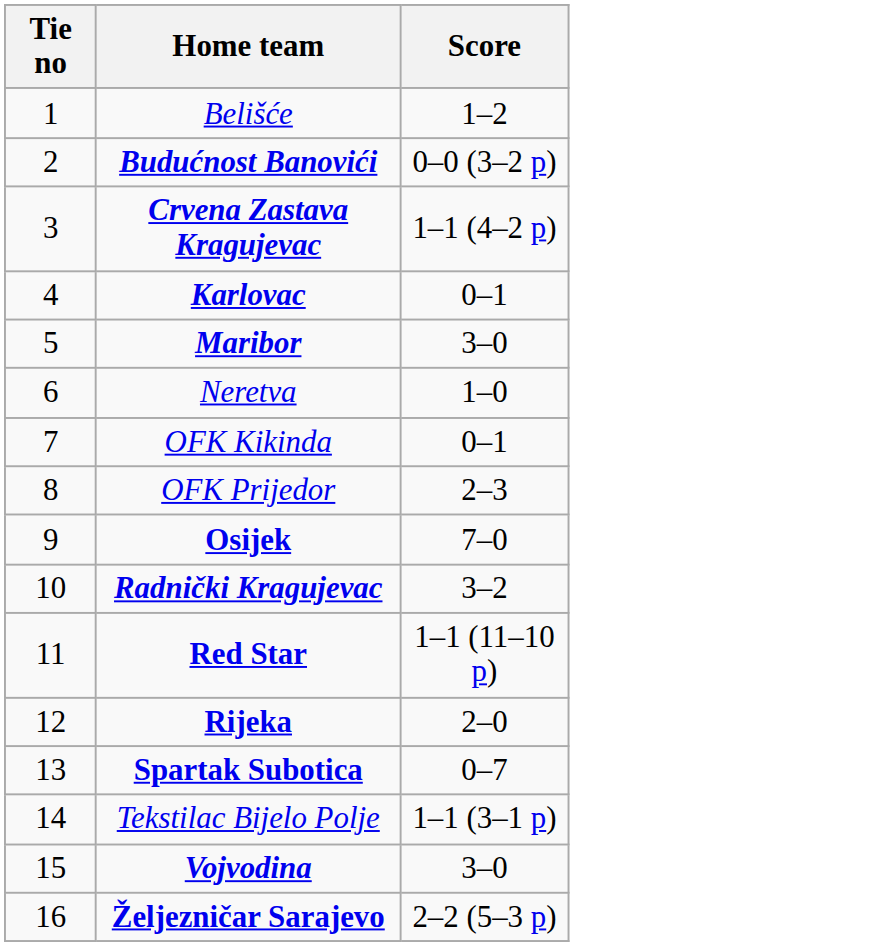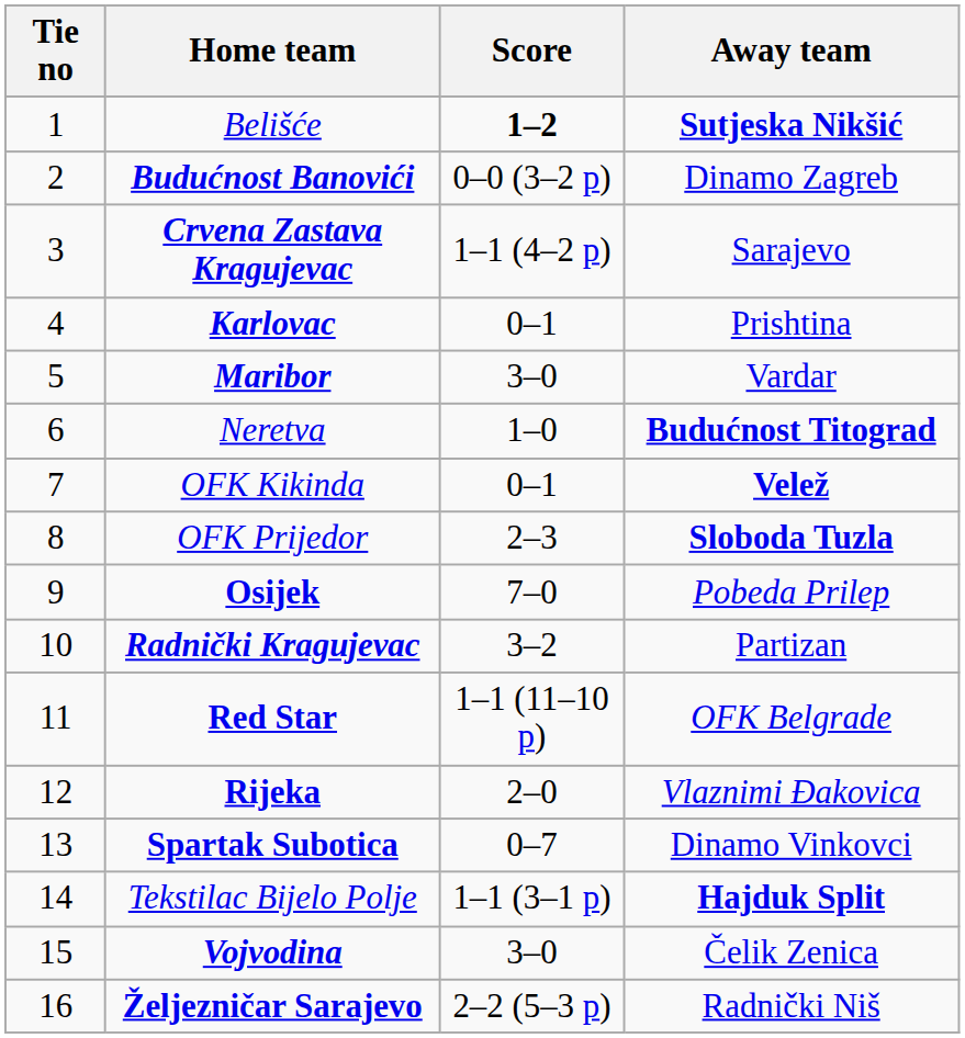+ column: Away team | Sutjeska Nikšić | Dinamo Zagreb | Sarajevo | Prishtina | Vardar | Budućnost Titograd | Velež | Sloboda Tuzla | Pobeda Prilep | Partizan | OFK Belgrade | Vlaznimi Đakovica | Dinamo Vinkovci | Hajduk Split | Čelik Zenica | Radnički Niš
Belišće | Score: normal -> bold
